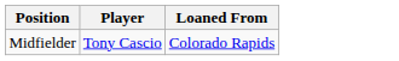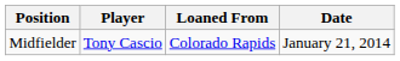+ column: Date | January 21, 2014
